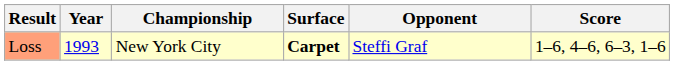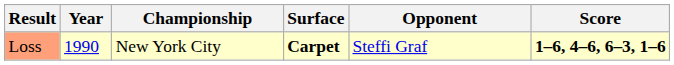Loss | Year: 1993 -> 1990
Loss | Score: normal -> bold
